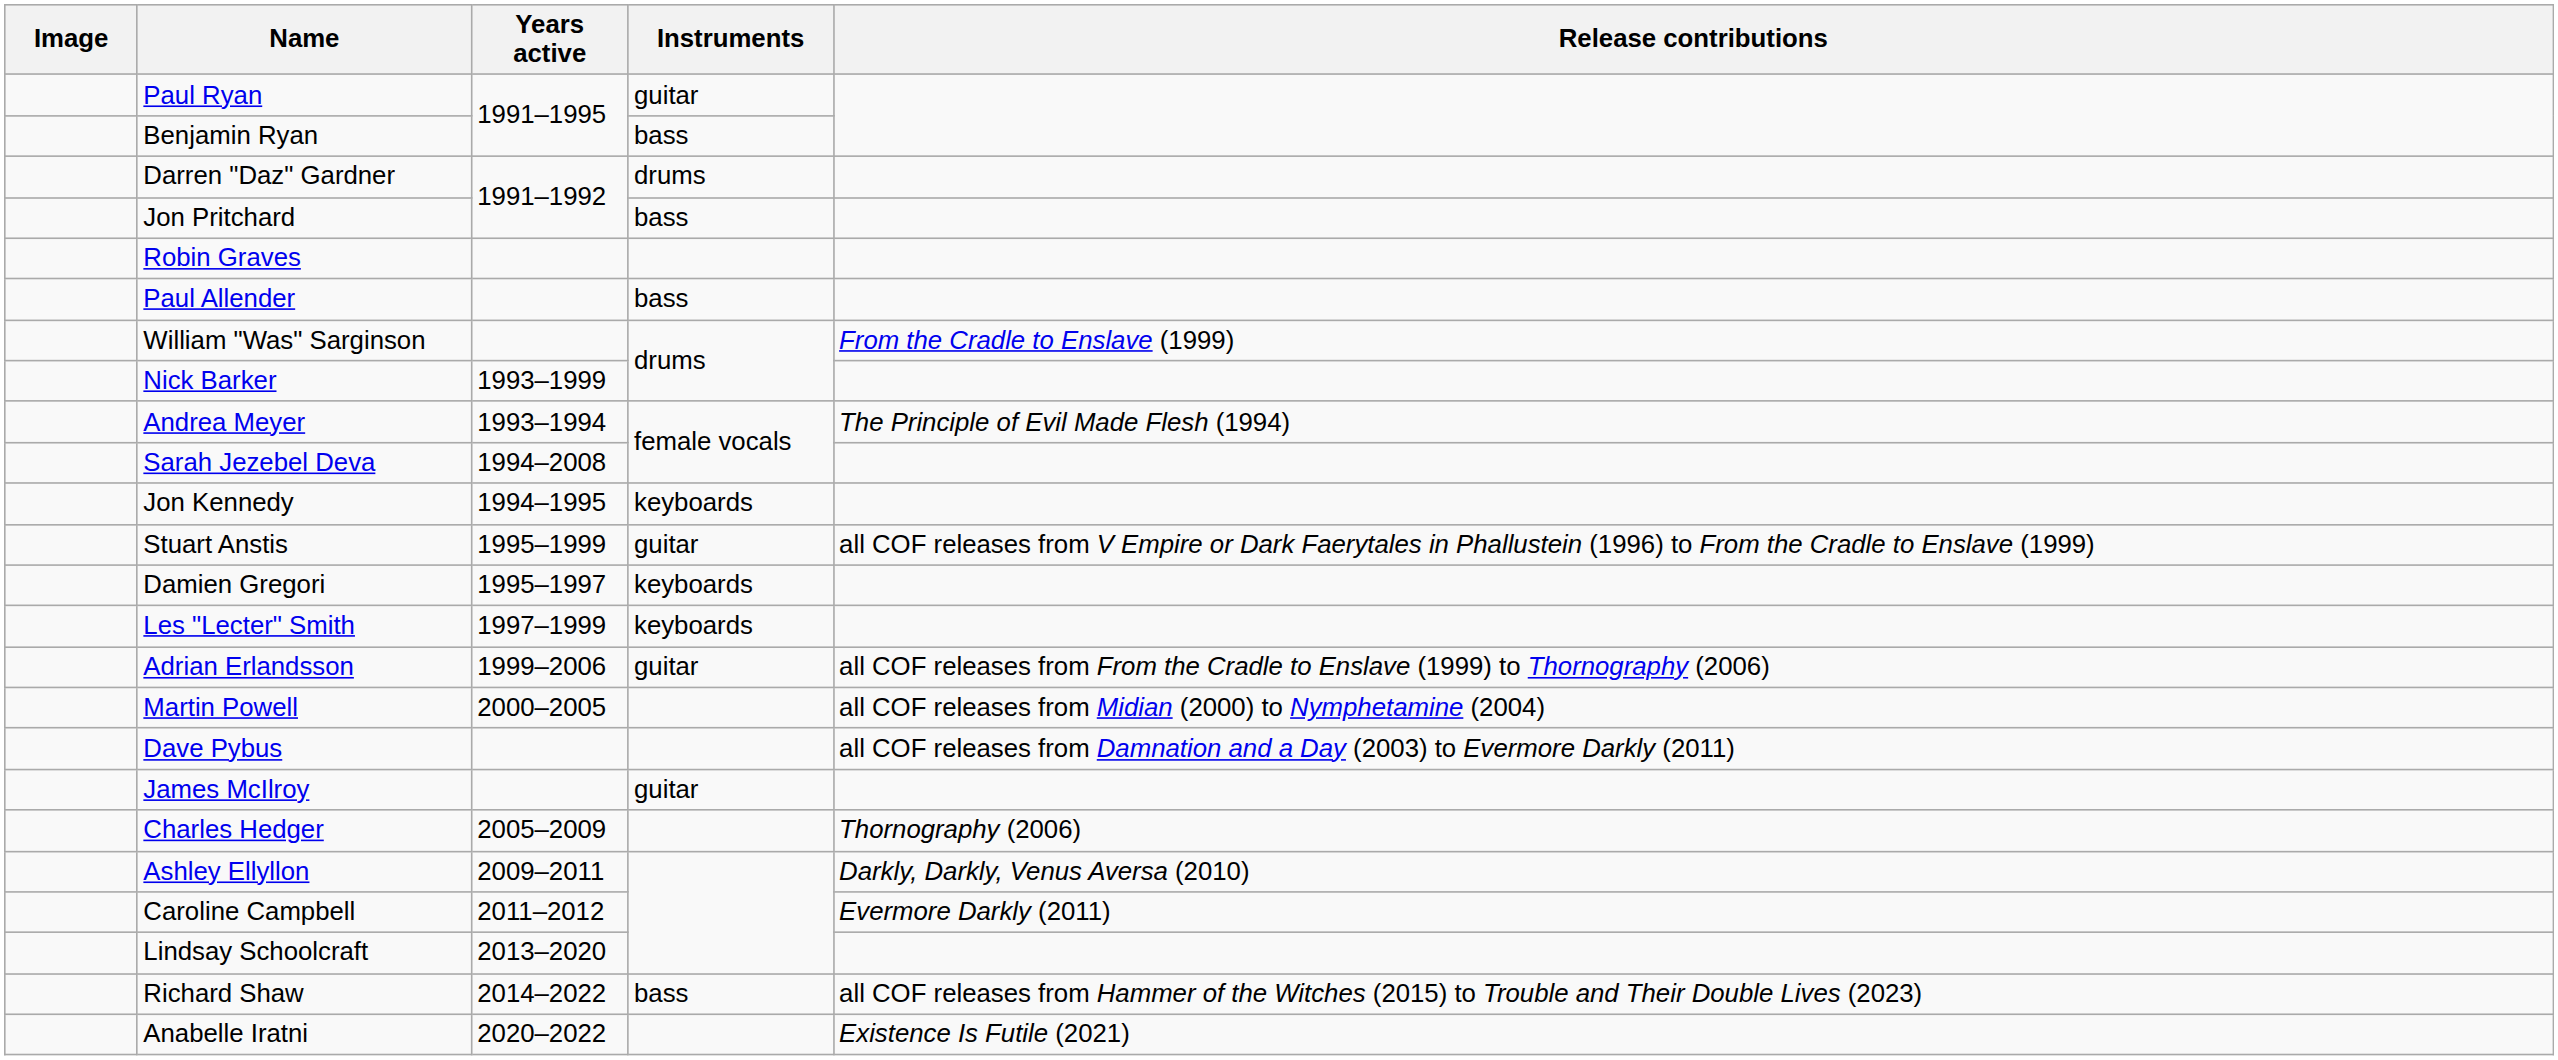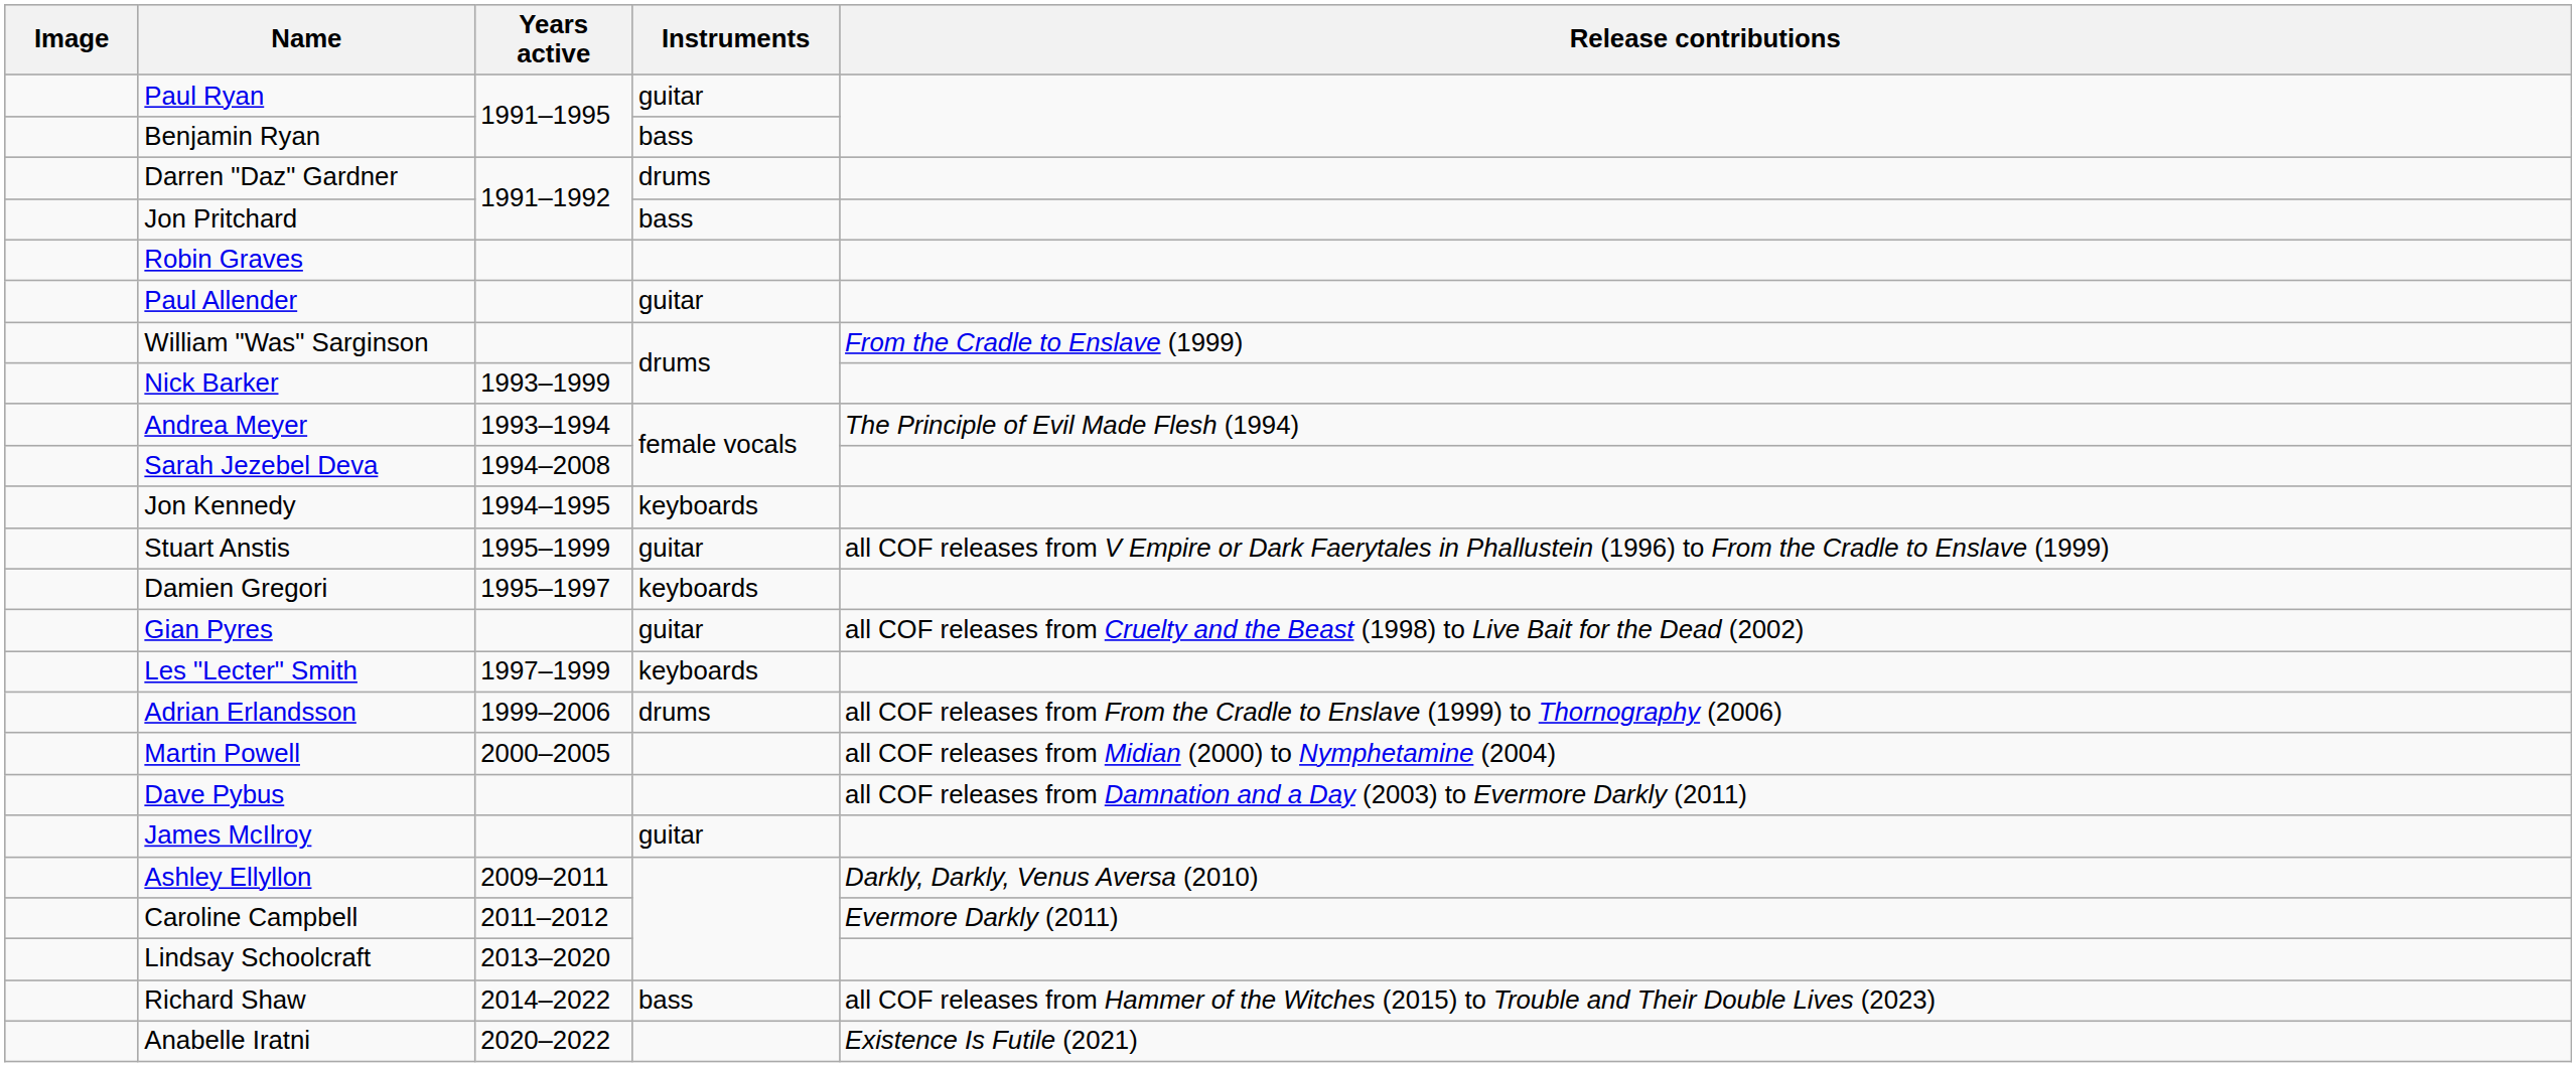Paul Allender | Instruments: bass -> guitar
+ row: Gian Pyres | guitar | all COF releases from Cruelty and the Beast (1998) to Live Bait for the Dead (2002)
Adrian Erlandsson | Instruments: guitar -> drums
- row: Charles Hedger | 2005–2009 | Thornography (2006)
